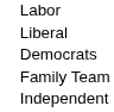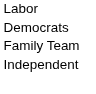- row: Liberal
